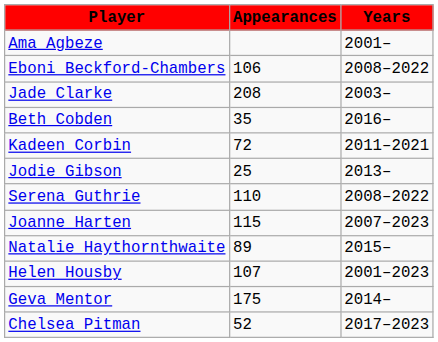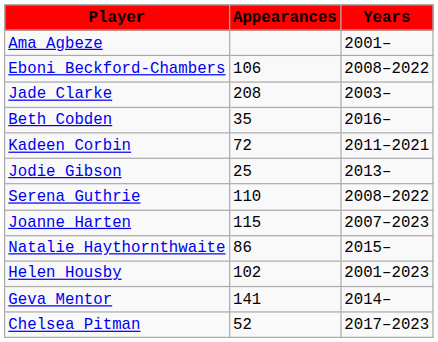Natalie Haythornthwaite | Appearances: 89 -> 86
Helen Housby | Appearances: 107 -> 102
Geva Mentor | Appearances: 175 -> 141
